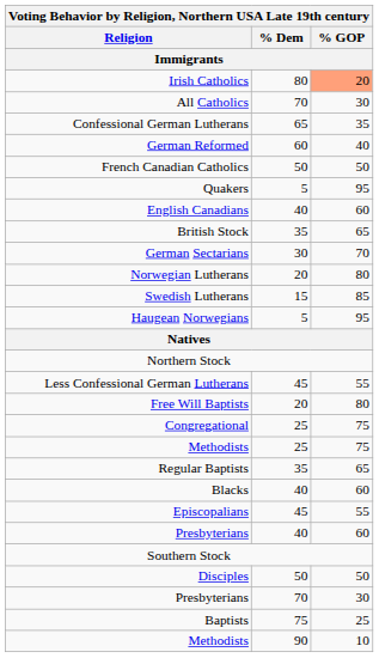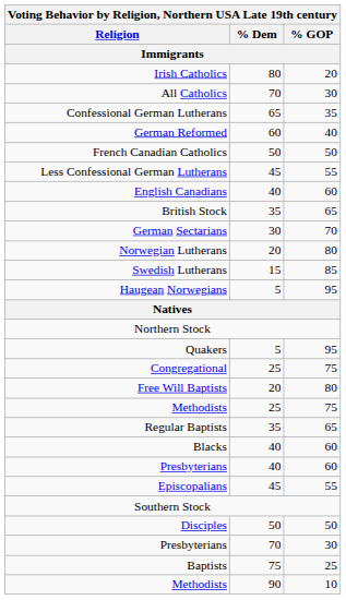Irish Catholics | % GOP: lightsalmon background -> no background
rows swapped: Less Confessional German Lutherans <-> Quakers
rows swapped: Free Will Baptists <-> Congregational
rows swapped: Presbyterians / 40 <-> Episcopalians
